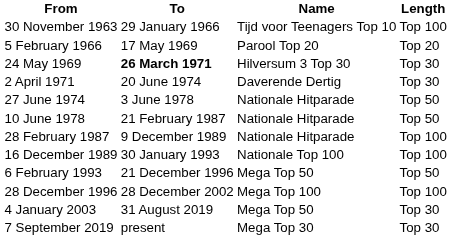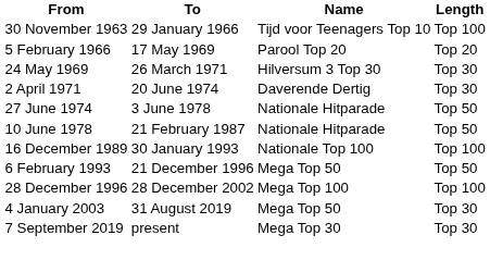24 May 1969 | To: bold -> normal
- row: 28 February 1987 | 9 December 1989 | Nationale Hitparade | Top 100
